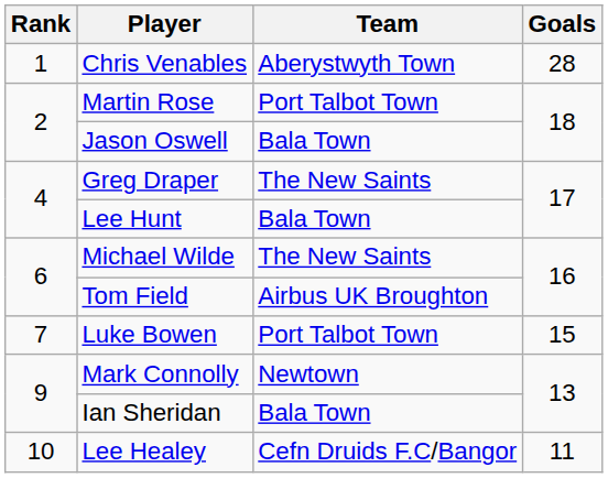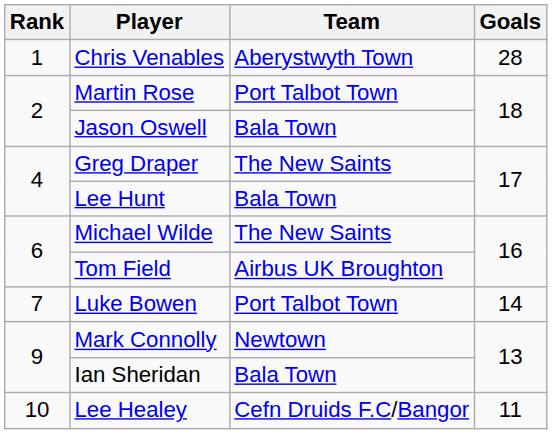Luke Bowen | Goals: 15 -> 14
